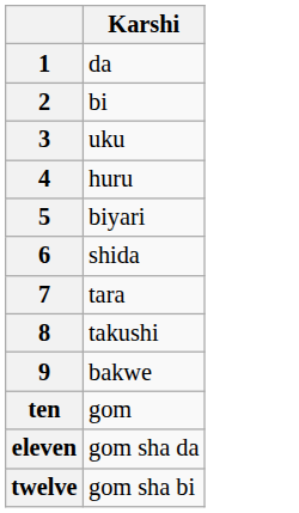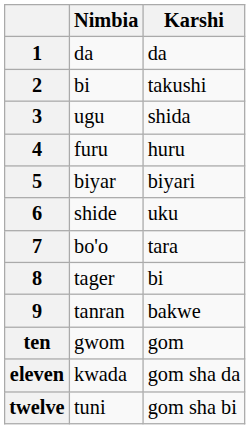+ column: Nimbia | da | bi | ugu | furu | biyar | shide | bo'o | tager | tanran | gwom | kwada | tuni
2 | Karshi: bi -> takushi
3 | Karshi: uku -> shida
6 | Karshi: shida -> uku
8 | Karshi: takushi -> bi
